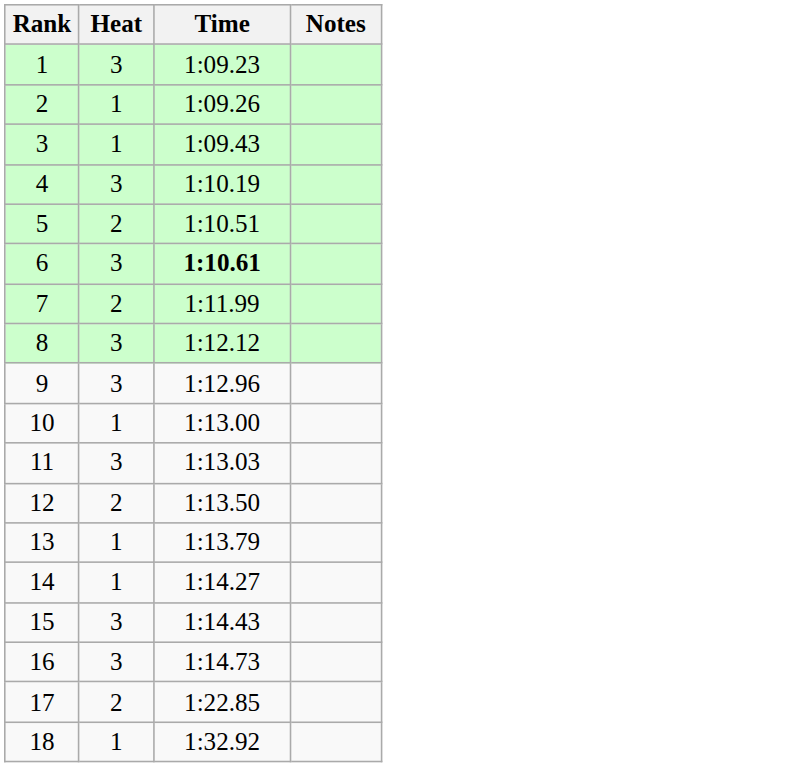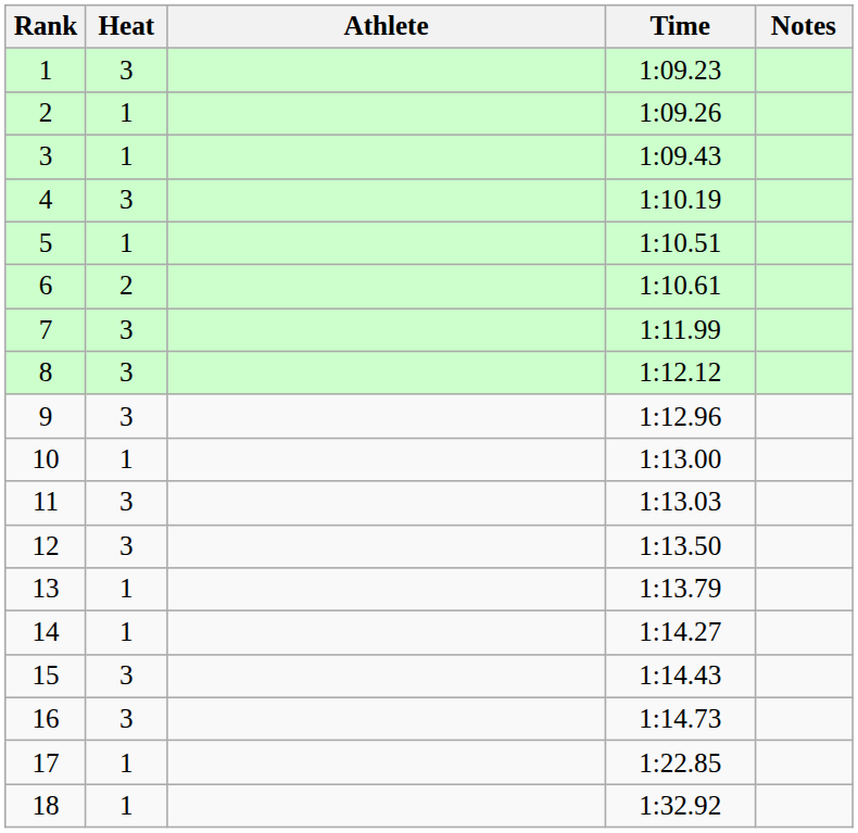+ column: Athlete
5 | Heat: 2 -> 1
6 | Heat: 3 -> 2
6 | Time: bold -> normal
7 | Heat: 2 -> 3
12 | Heat: 2 -> 3
17 | Heat: 2 -> 1
